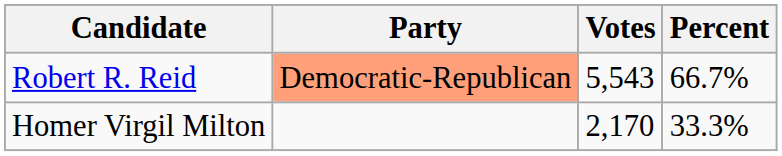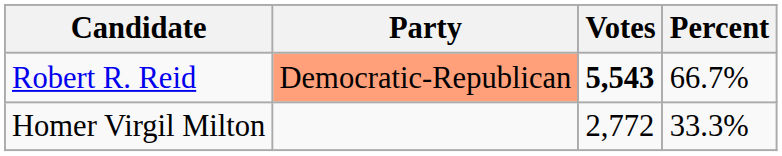Robert R. Reid | Votes: normal -> bold
Homer Virgil Milton | Votes: 2,170 -> 2,772
